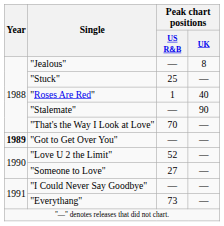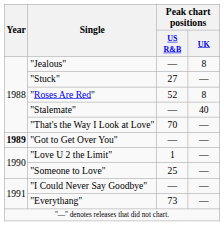"Stuck" | Peak chart positions / US R&B: 25 -> 27
"Roses Are Red" | Peak chart positions / US R&B: 1 -> 52
"Roses Are Red" | Peak chart positions / UK: 40 -> 8
"Stalemate" | Peak chart positions / UK: 90 -> 40
"Love U 2 the Limit" | Peak chart positions / US R&B: 52 -> 1
"Someone to Love" | Peak chart positions / US R&B: 27 -> 25
